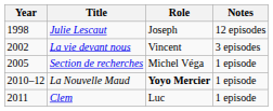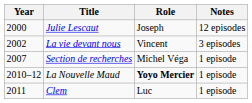Julie Lescaut | Year: 1998 -> 2000
Section de recherches | Year: 2005 -> 2007
